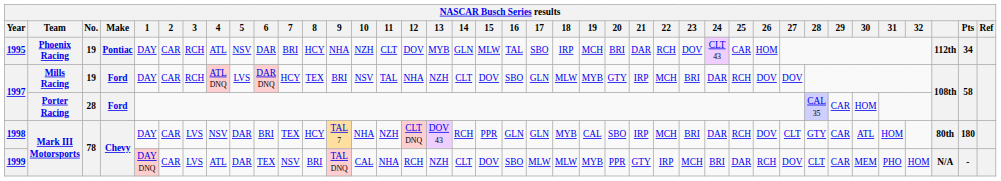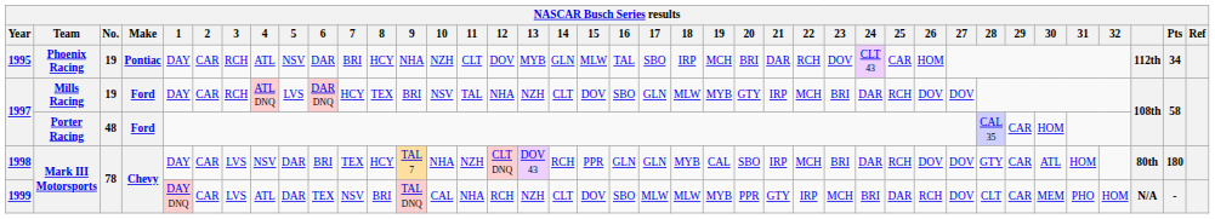1997 / Porter Racing | No.: 28 -> 48
1998 | 27: CLT -> DOV
